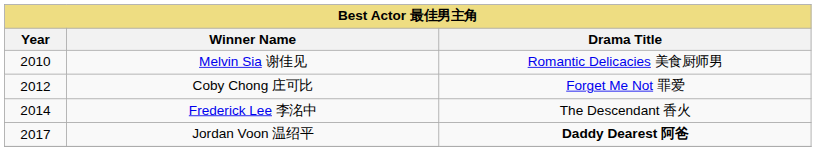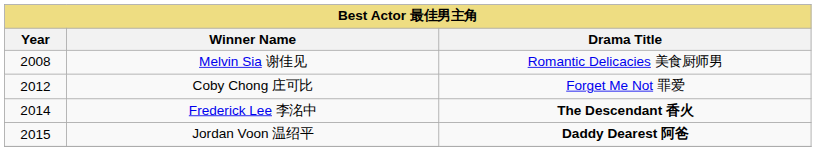Melvin Sia 谢佳见 | Year: 2010 -> 2008
Frederick Lee 李洺中 | Drama Title: normal -> bold
Jordan Voon 温绍平 | Year: 2017 -> 2015
